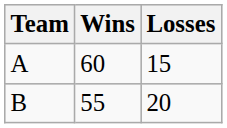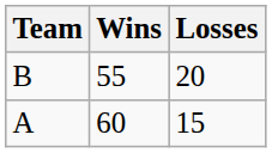rows swapped: A <-> B
